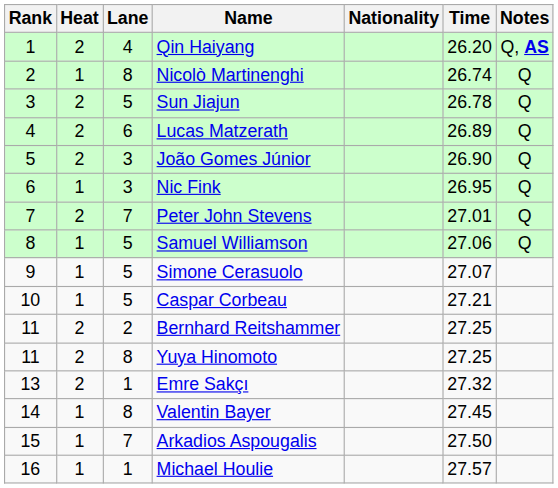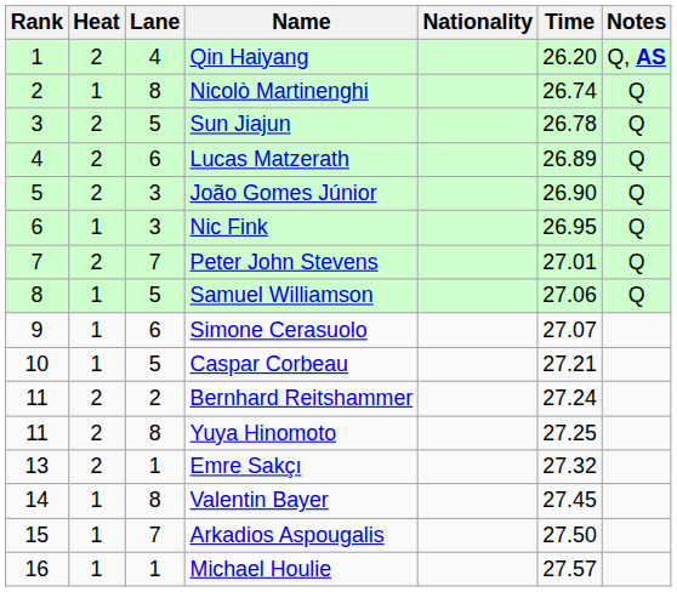Simone Cerasuolo | Lane: 5 -> 6
Bernhard Reitshammer | Time: 27.25 -> 27.24
